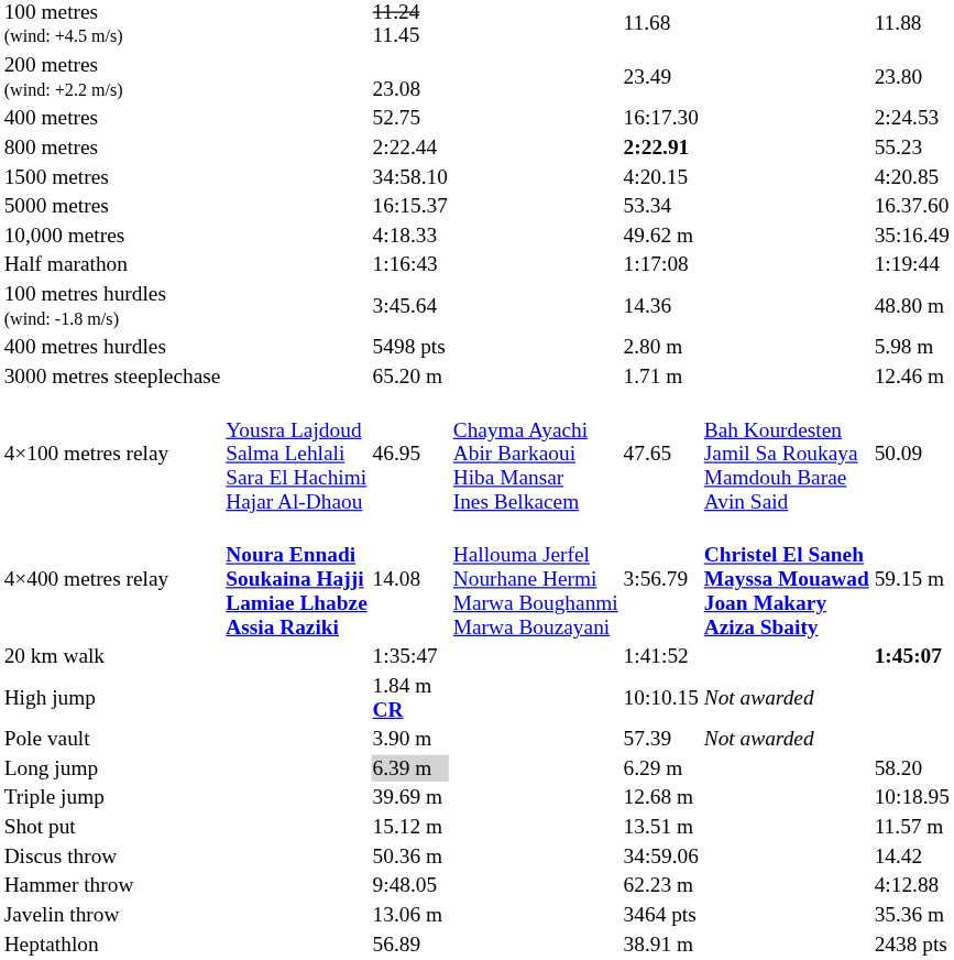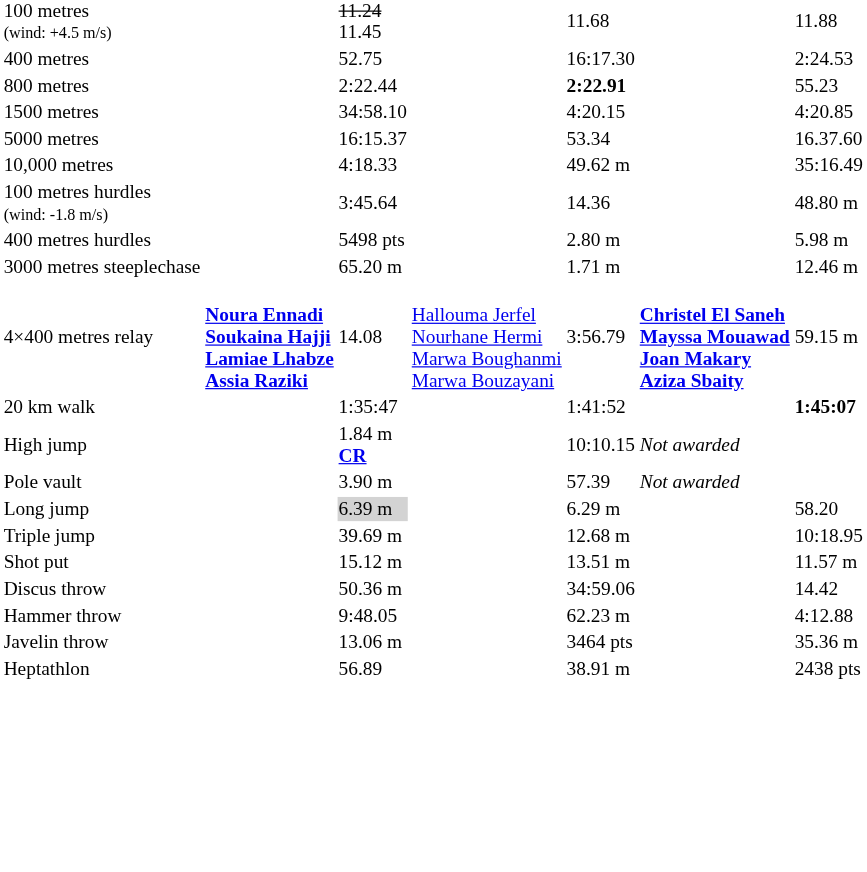- row: 200 metres (wind: +2.2 m/s) | 23.08 | 23.49 | 23.80
- row: Half marathon | 1:16:43 | 1:17:08 | 1:19:44
- row: 4×100 metres relay | Yousra Lajdoud Salma Lehlali Sara El Hachimi Hajar Al-Dhaou | 46.95 | Chayma Ayachi Abir Barkaoui Hiba Mansar Ines Belkacem | 47.65 | Bah Kourdesten Jamil Sa Roukaya Mamdouh Barae Avin Said | 50.09
